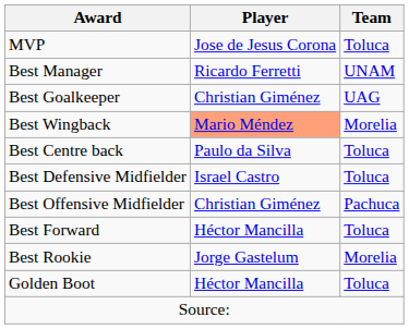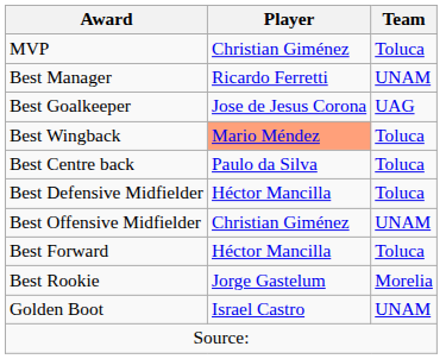MVP | Player: Jose de Jesus Corona -> Christian Giménez
Best Goalkeeper | Player: Christian Giménez -> Jose de Jesus Corona
Best Wingback | Team: Morelia -> Toluca
Best Defensive Midfielder | Player: Israel Castro -> Héctor Mancilla
Best Offensive Midfielder | Team: Pachuca -> UNAM
Golden Boot | Player: Héctor Mancilla -> Israel Castro
Golden Boot | Team: Toluca -> UNAM
